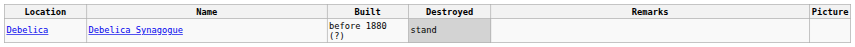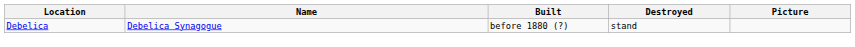- column: Remarks
Debelica | Destroyed: lightgrey background -> no background
